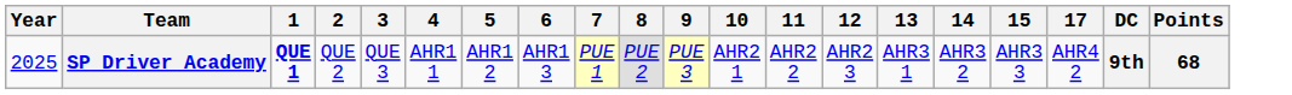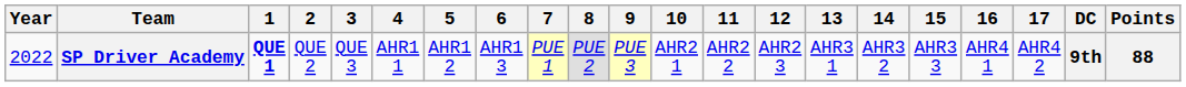+ column: 16 | AHR4 1
SP Driver Academy | Year: 2025 -> 2022
SP Driver Academy | Points: 68 -> 88
